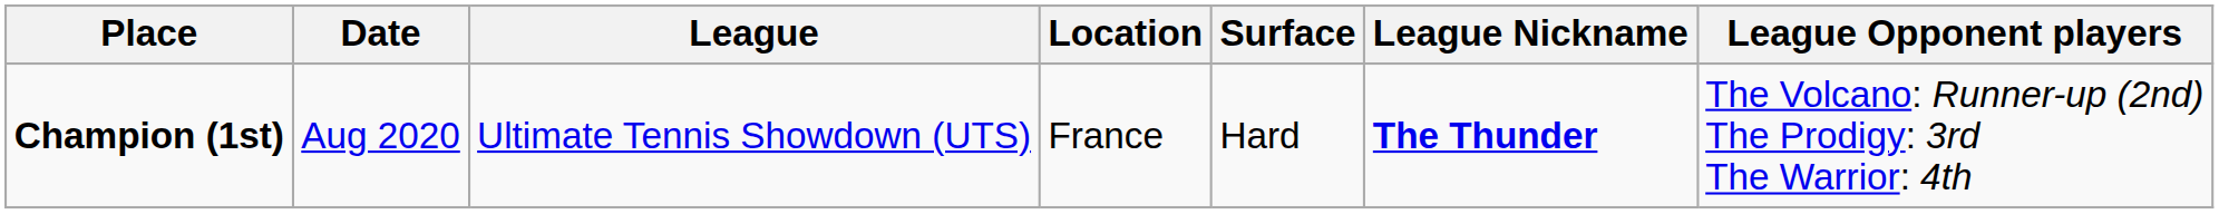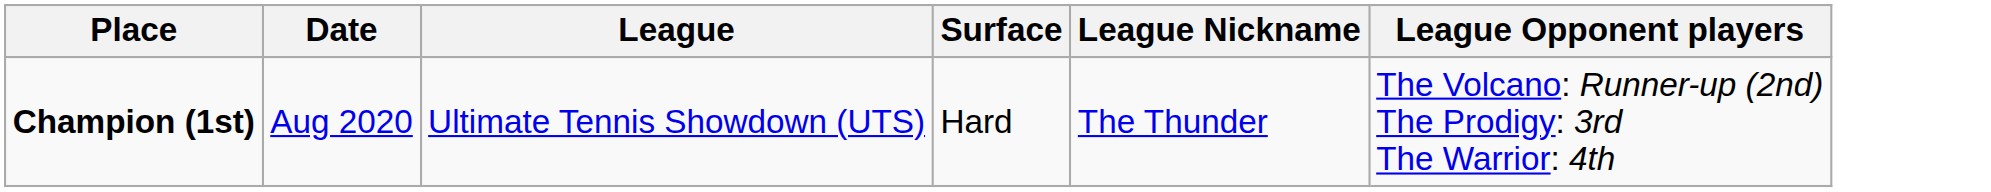- column: Location | France
Champion (1st) | League Nickname: bold -> normal
